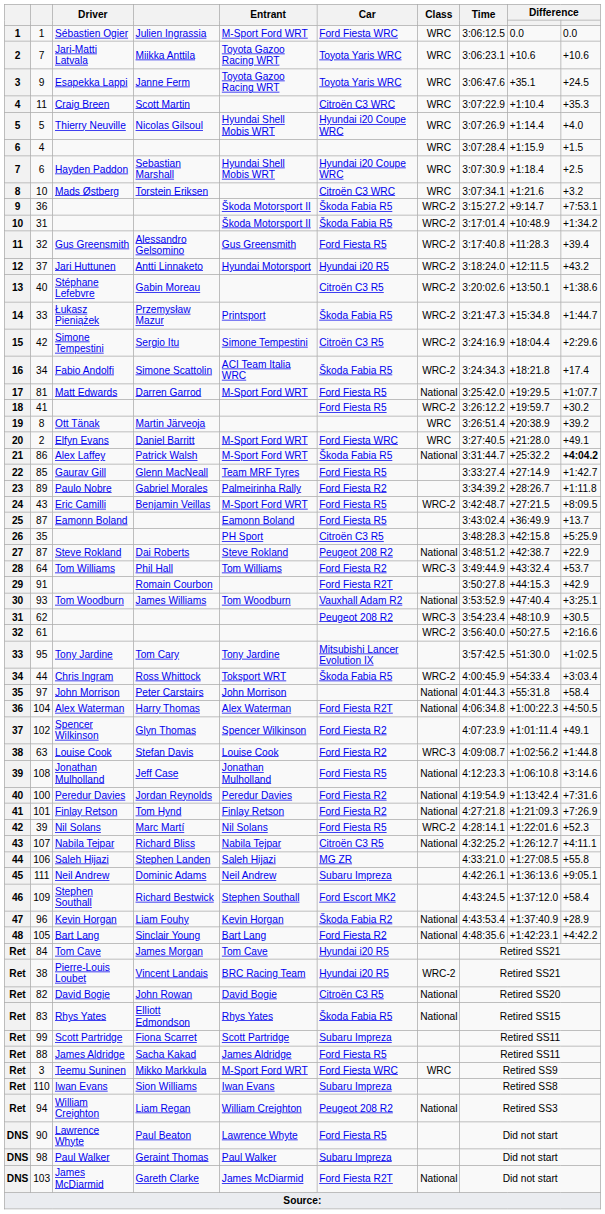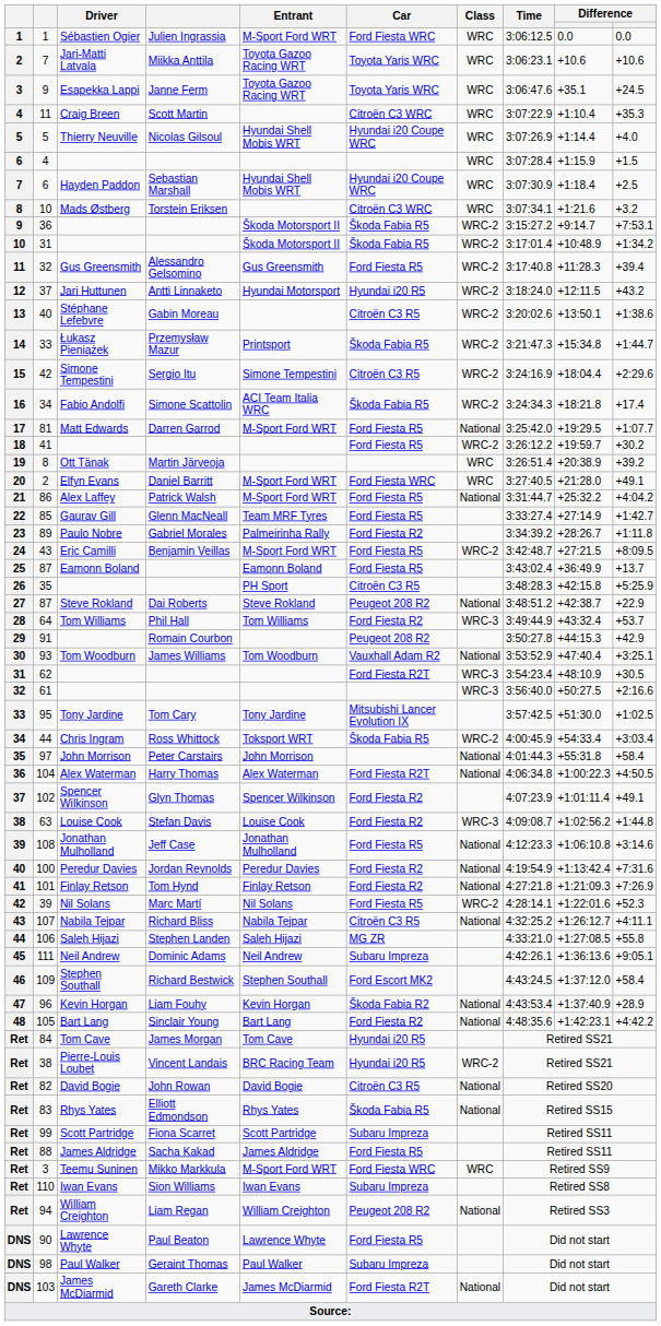86 | Car: Škoda Fabia R5 -> Ford Fiesta R5
86 | column 10: bold -> normal
91 | Car: Ford Fiesta R2T -> Peugeot 208 R2
62 | Car: Peugeot 208 R2 -> Ford Fiesta R2T
61 | Class: WRC-2 -> WRC-3
